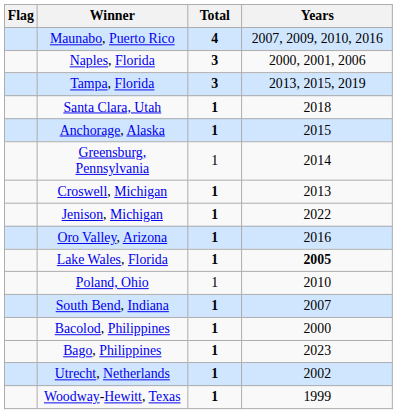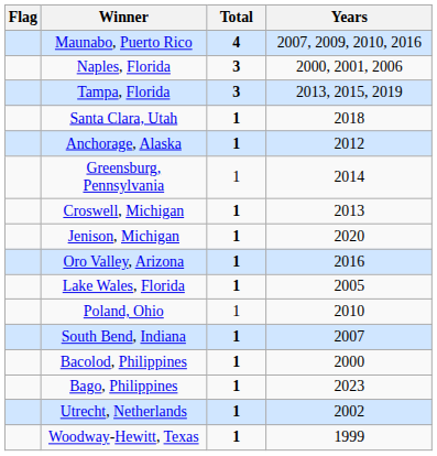Anchorage, Alaska | Years: 2015 -> 2012
Jenison, Michigan | Years: 2022 -> 2020
Lake Wales, Florida | Years: bold -> normal
